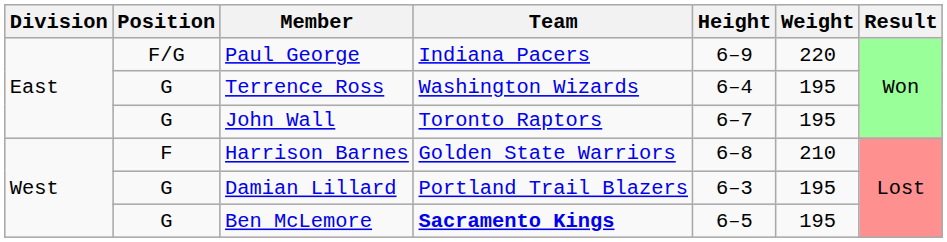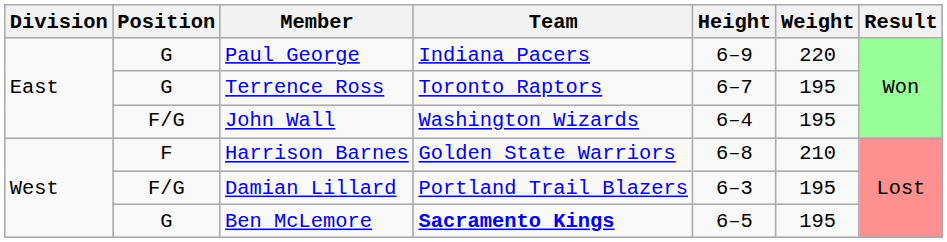Paul George | Position: F/G -> G
Terrence Ross | Team: Washington Wizards -> Toronto Raptors
Terrence Ross | Height: 6–4 -> 6–7
John Wall | Position: G -> F/G
John Wall | Team: Toronto Raptors -> Washington Wizards
John Wall | Height: 6–7 -> 6–4
Damian Lillard | Position: G -> F/G
